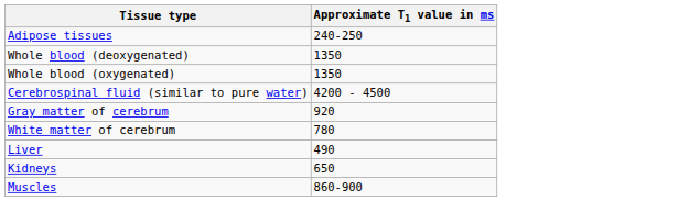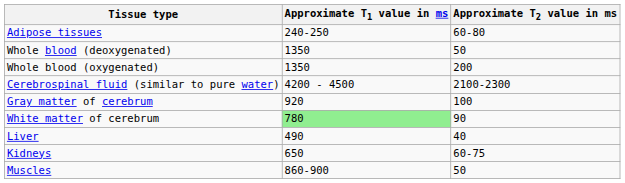+ column: Approximate T2 value in ms | 60-80 | 50 | 200 | 2100-2300 | 100 | 90 | 40 | 60-75 | 50
White matter of cerebrum | Approximate T1 value in ms: no background -> lightgreen background
